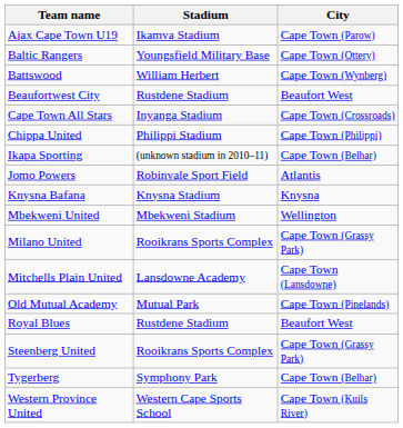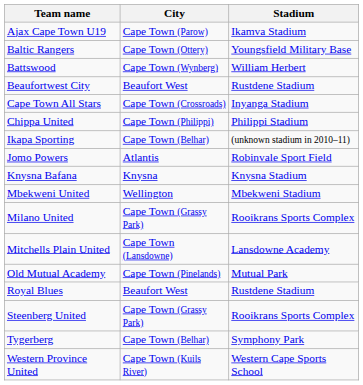columns swapped: Stadium <-> City
